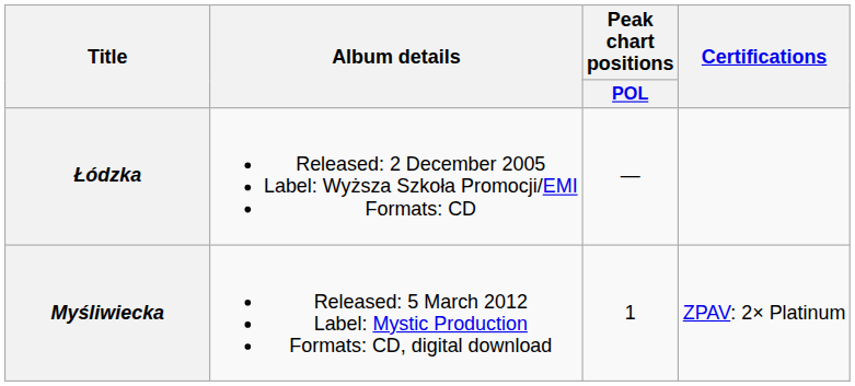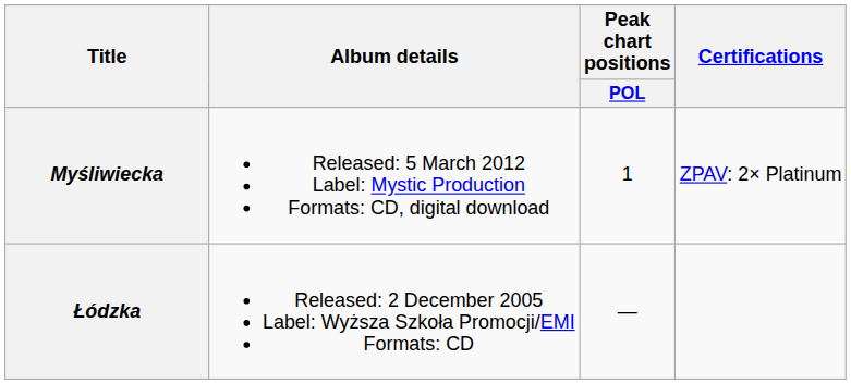rows swapped: Łódzka <-> Myśliwiecka
